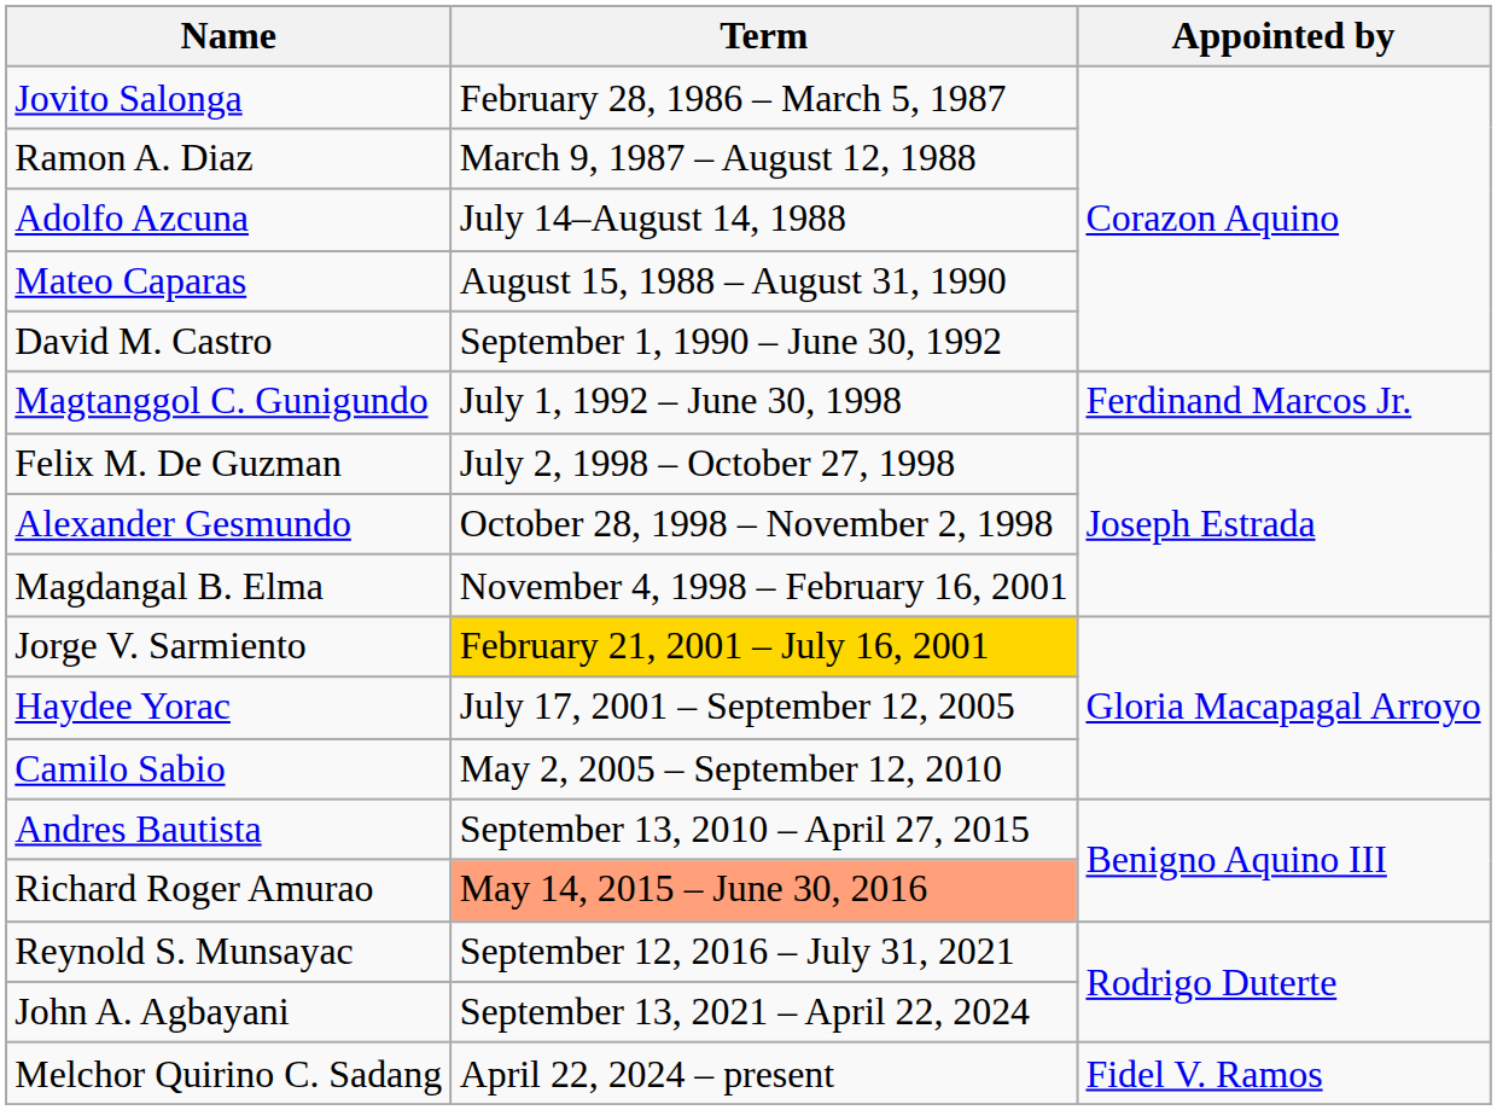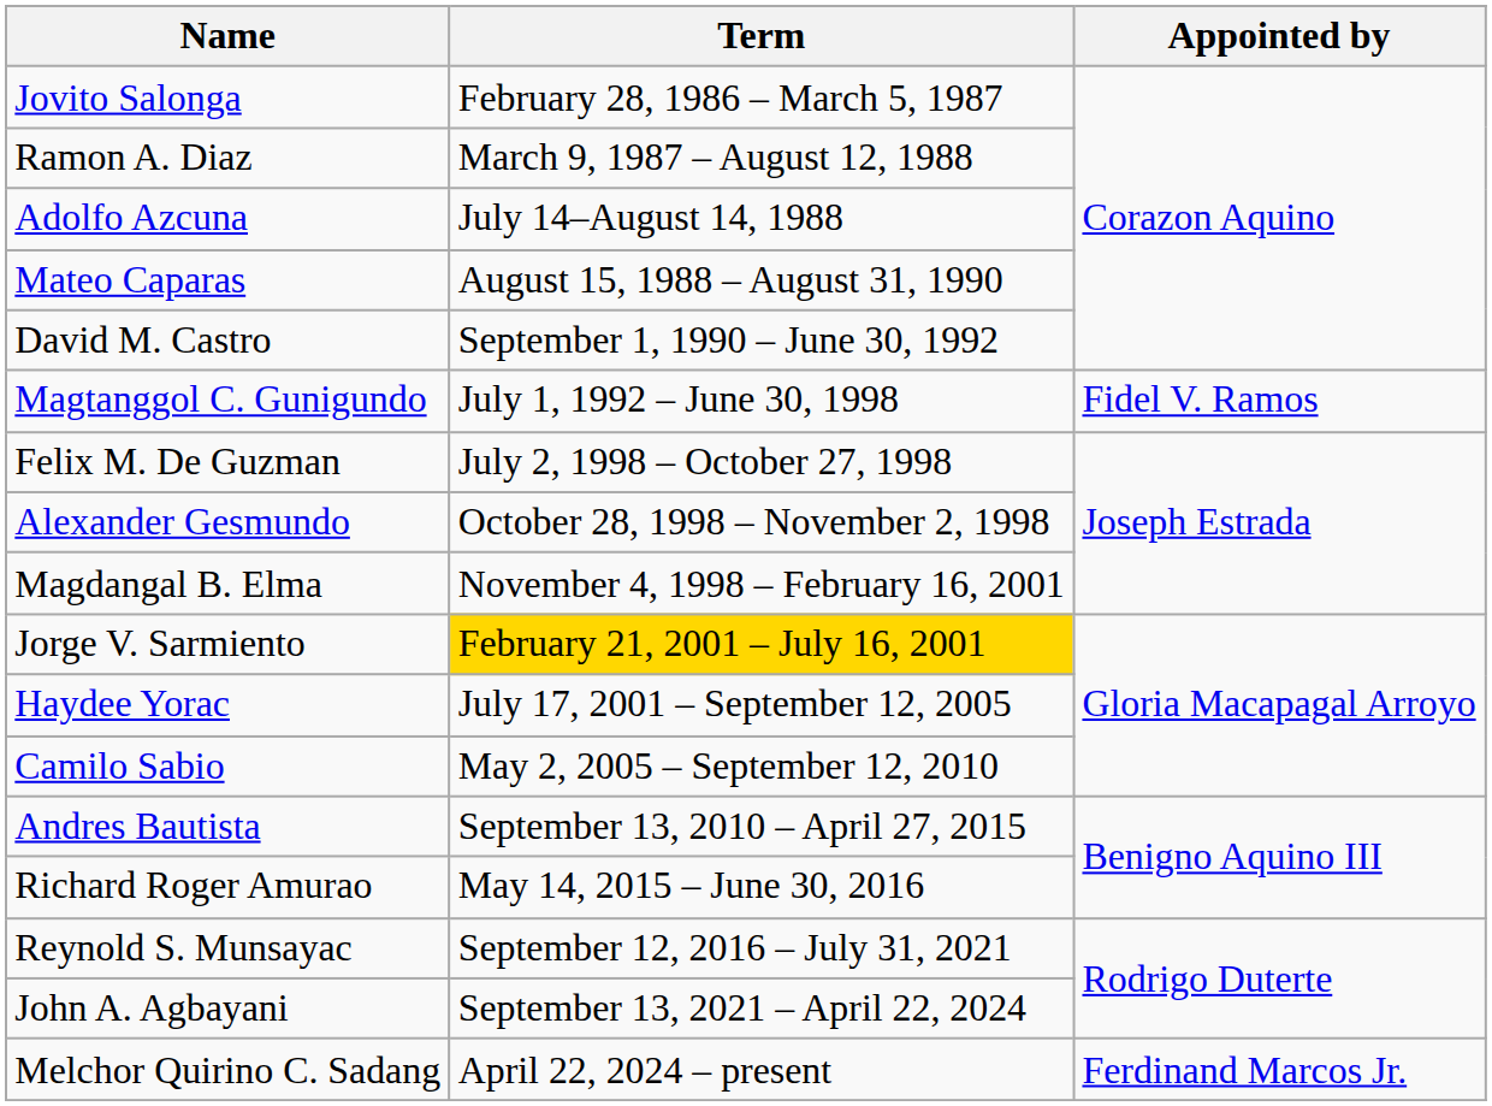Magtanggol C. Gunigundo | Appointed by: Ferdinand Marcos Jr. -> Fidel V. Ramos
Richard Roger Amurao | Term: lightsalmon background -> no background
Melchor Quirino C. Sadang | Appointed by: Fidel V. Ramos -> Ferdinand Marcos Jr.
